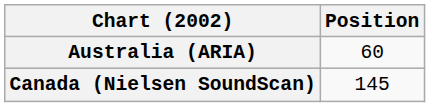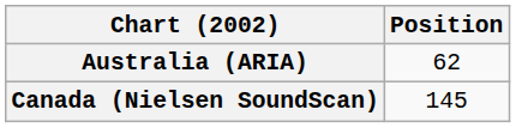Australia (ARIA) | Position: 60 -> 62
